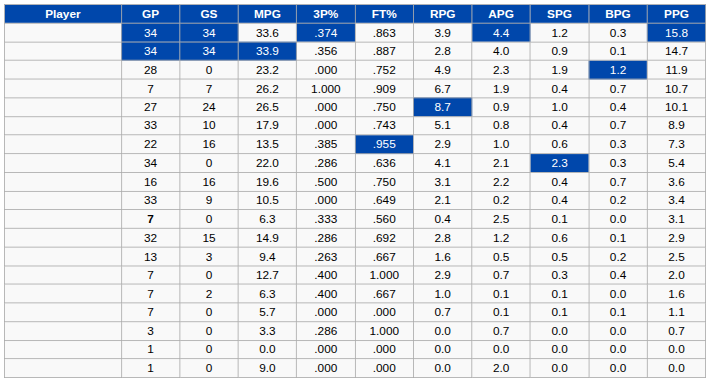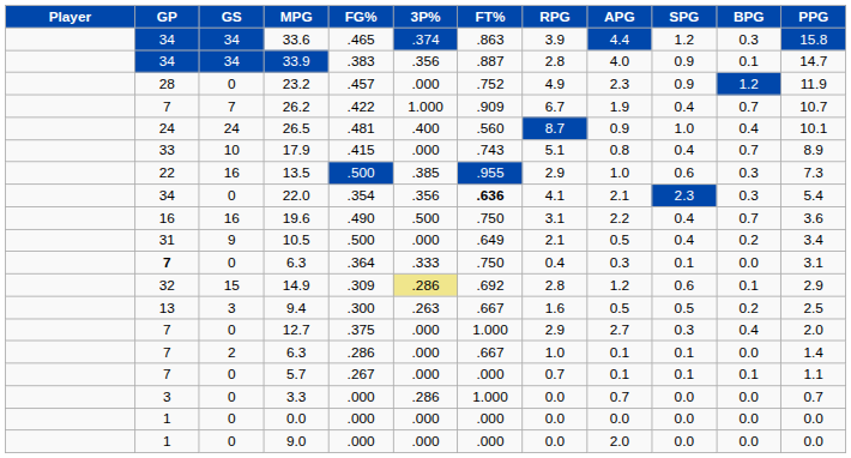+ column: FG% | .465 | .383 | .457 | .422 | .481 | .415 | .500 | .354 | .490 | .500 | .364 | .309 | .300 | .375 | .286 | .267 | .000 | .000 | .000
23.2 | SPG: 1.9 -> 0.9
26.5 | GP: 27 -> 24
26.5 | 3P%: .000 -> .400
26.5 | FT%: .750 -> .560
22.0 | 3P%: .286 -> .356
22.0 | FT%: normal -> bold
10.5 | GP: 33 -> 31
10.5 | APG: 0.2 -> 0.5
0 / 6.3 | FT%: .560 -> .750
0 / 6.3 | APG: 2.5 -> 0.3
14.9 | 3P%: no background -> khaki background
12.7 | 3P%: .400 -> .000
12.7 | APG: 0.7 -> 2.7
2 / 6.3 | 3P%: .400 -> .000
2 / 6.3 | PPG: 1.6 -> 1.4
